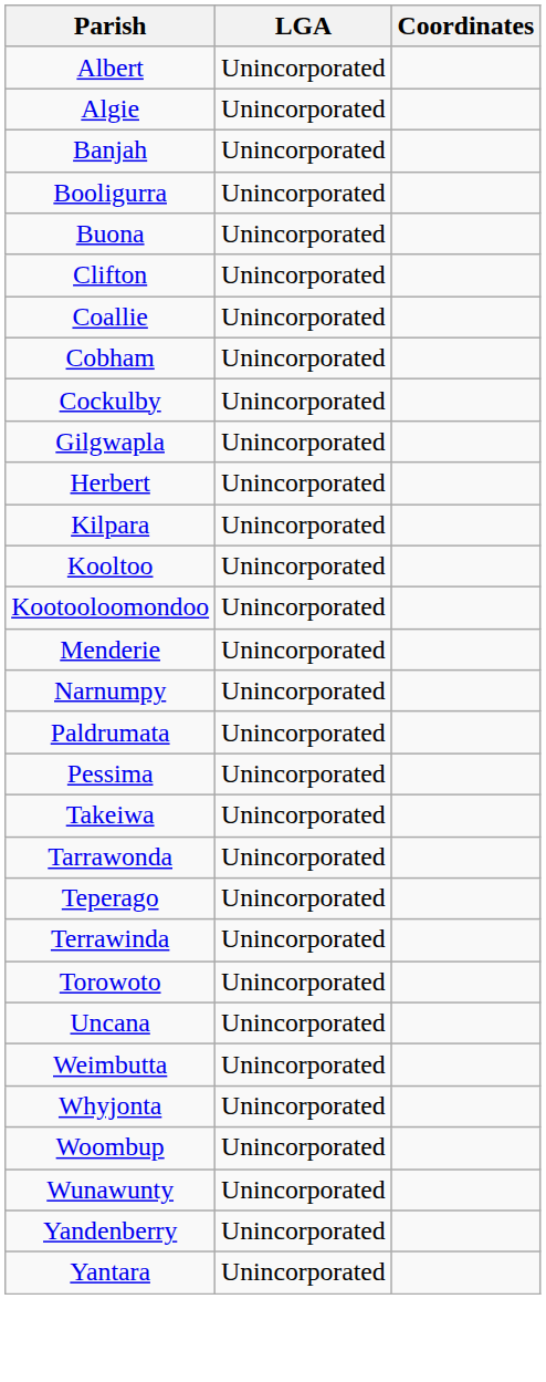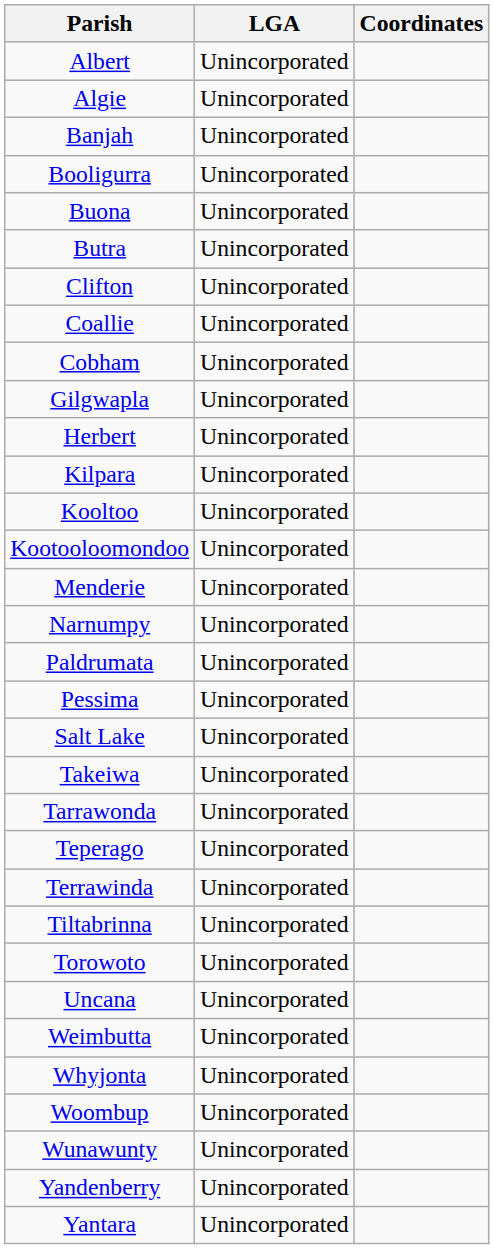+ row: Butra | Unincorporated
- row: Cockulby | Unincorporated
+ row: Salt Lake | Unincorporated
+ row: Tiltabrinna | Unincorporated
